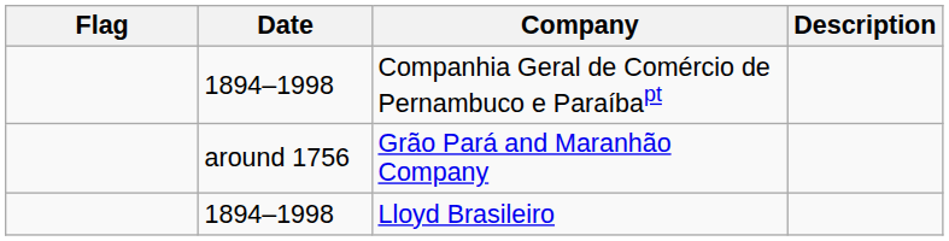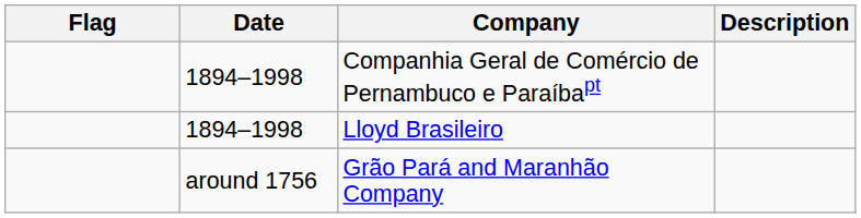rows swapped: Grão Pará and Maranhão Company <-> Lloyd Brasileiro
